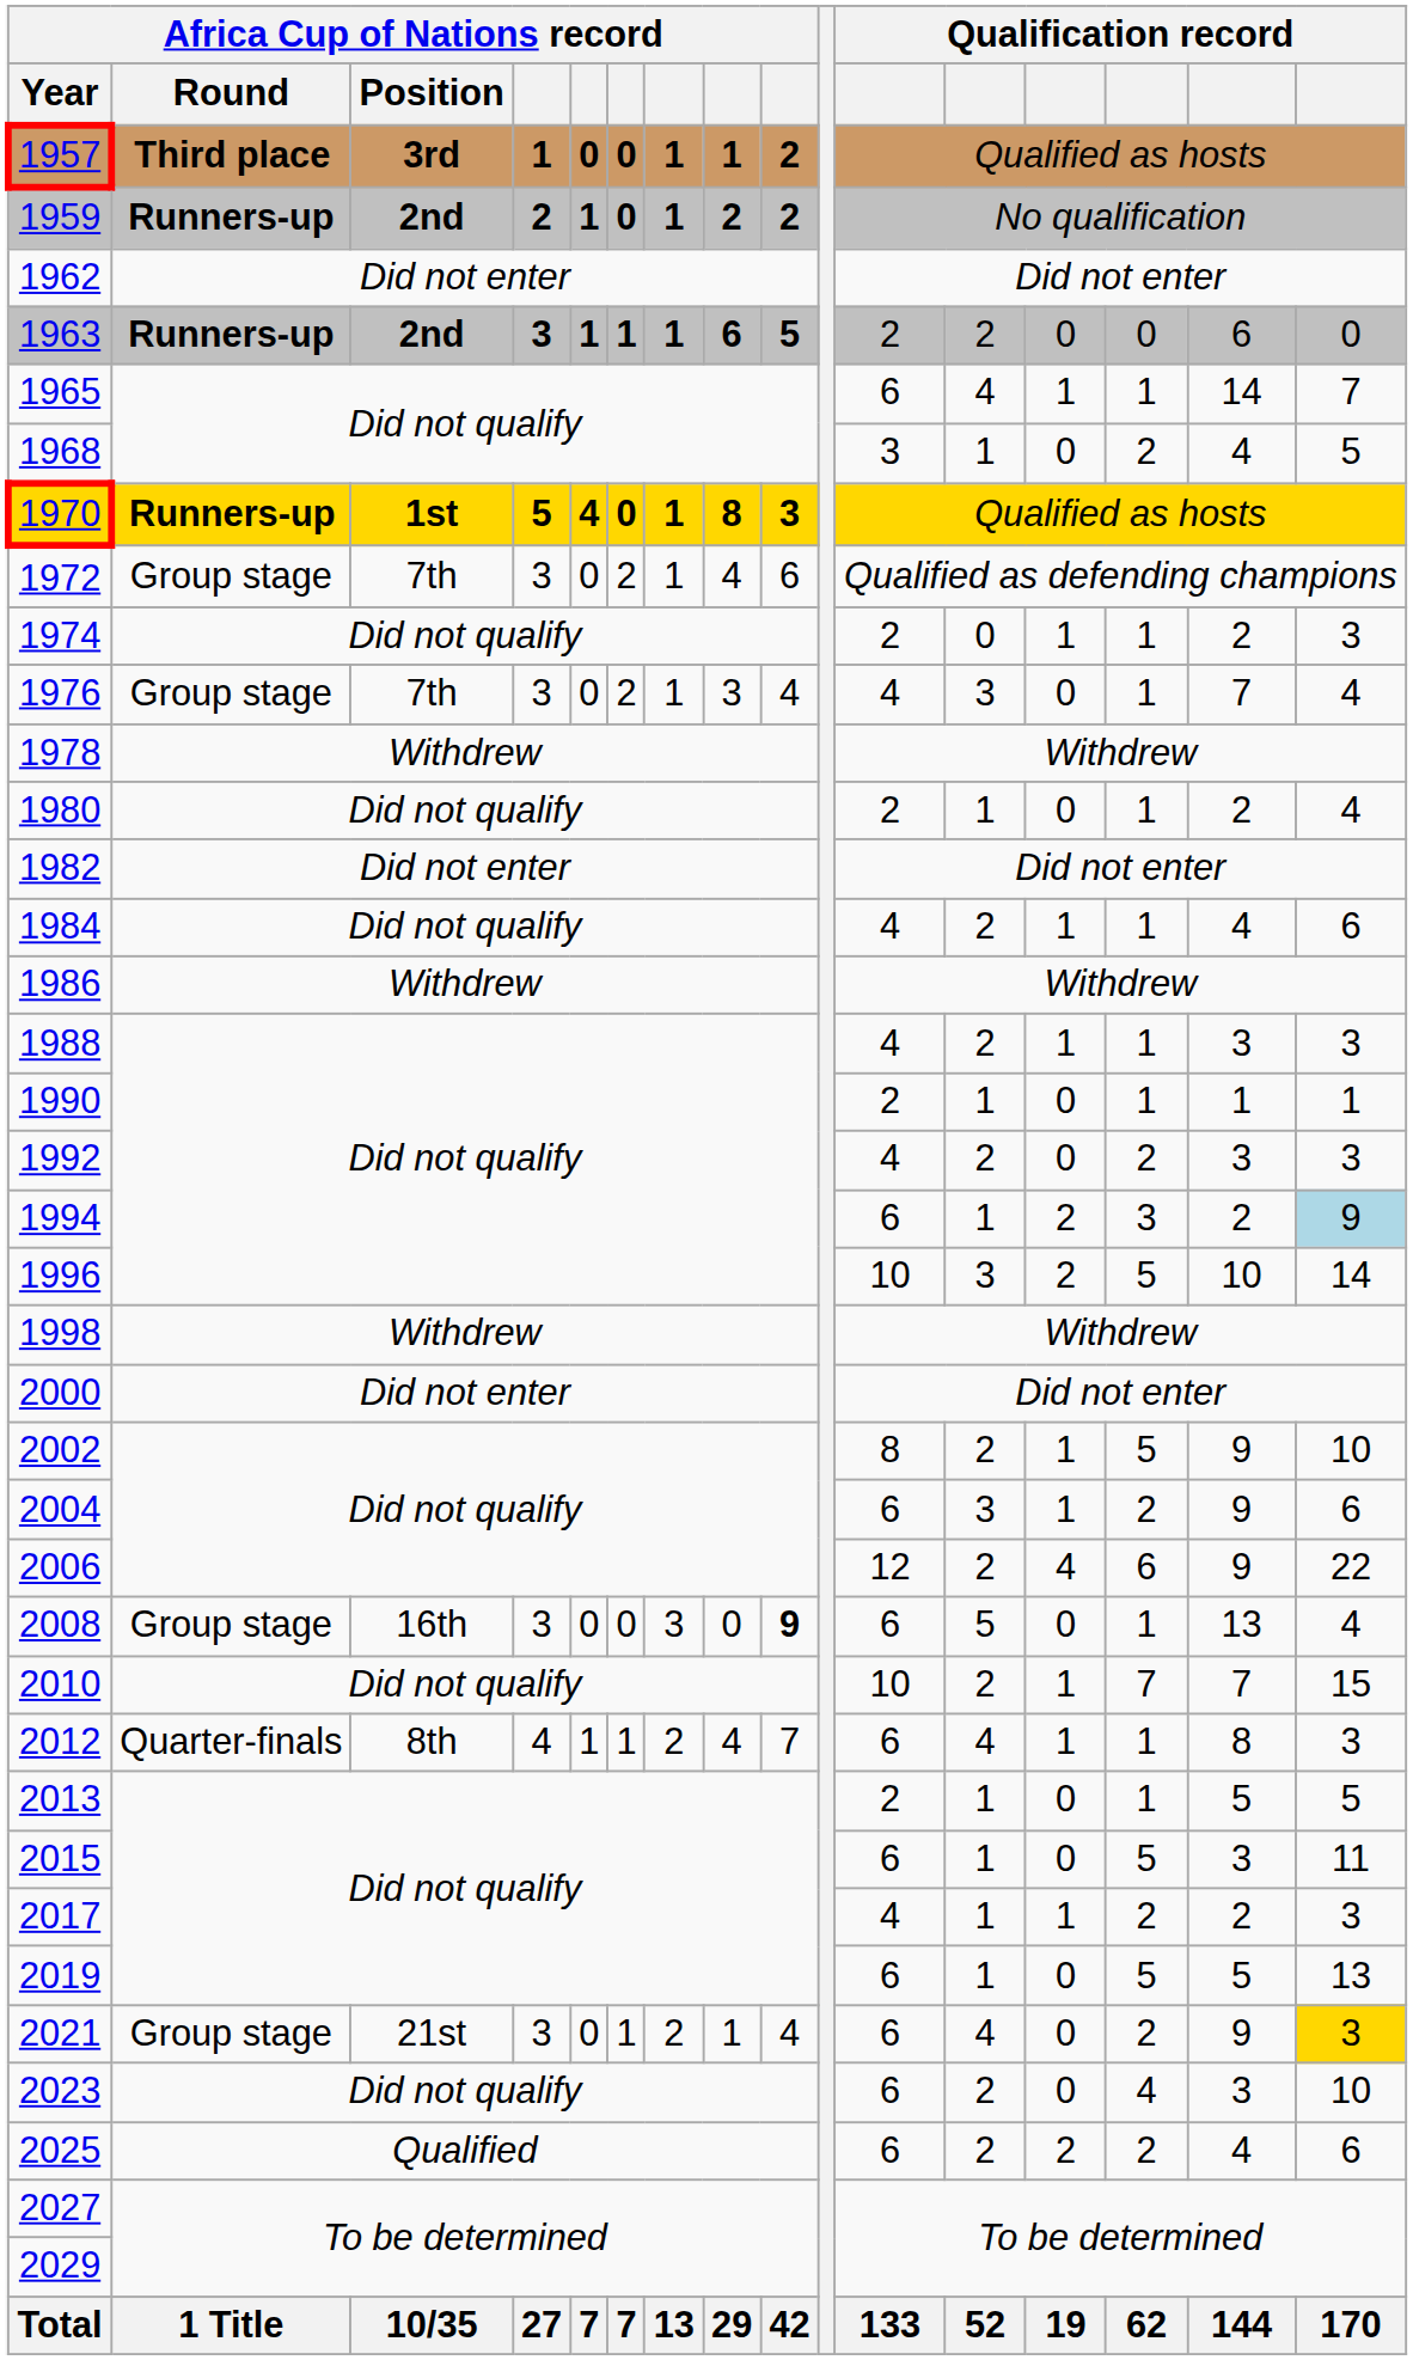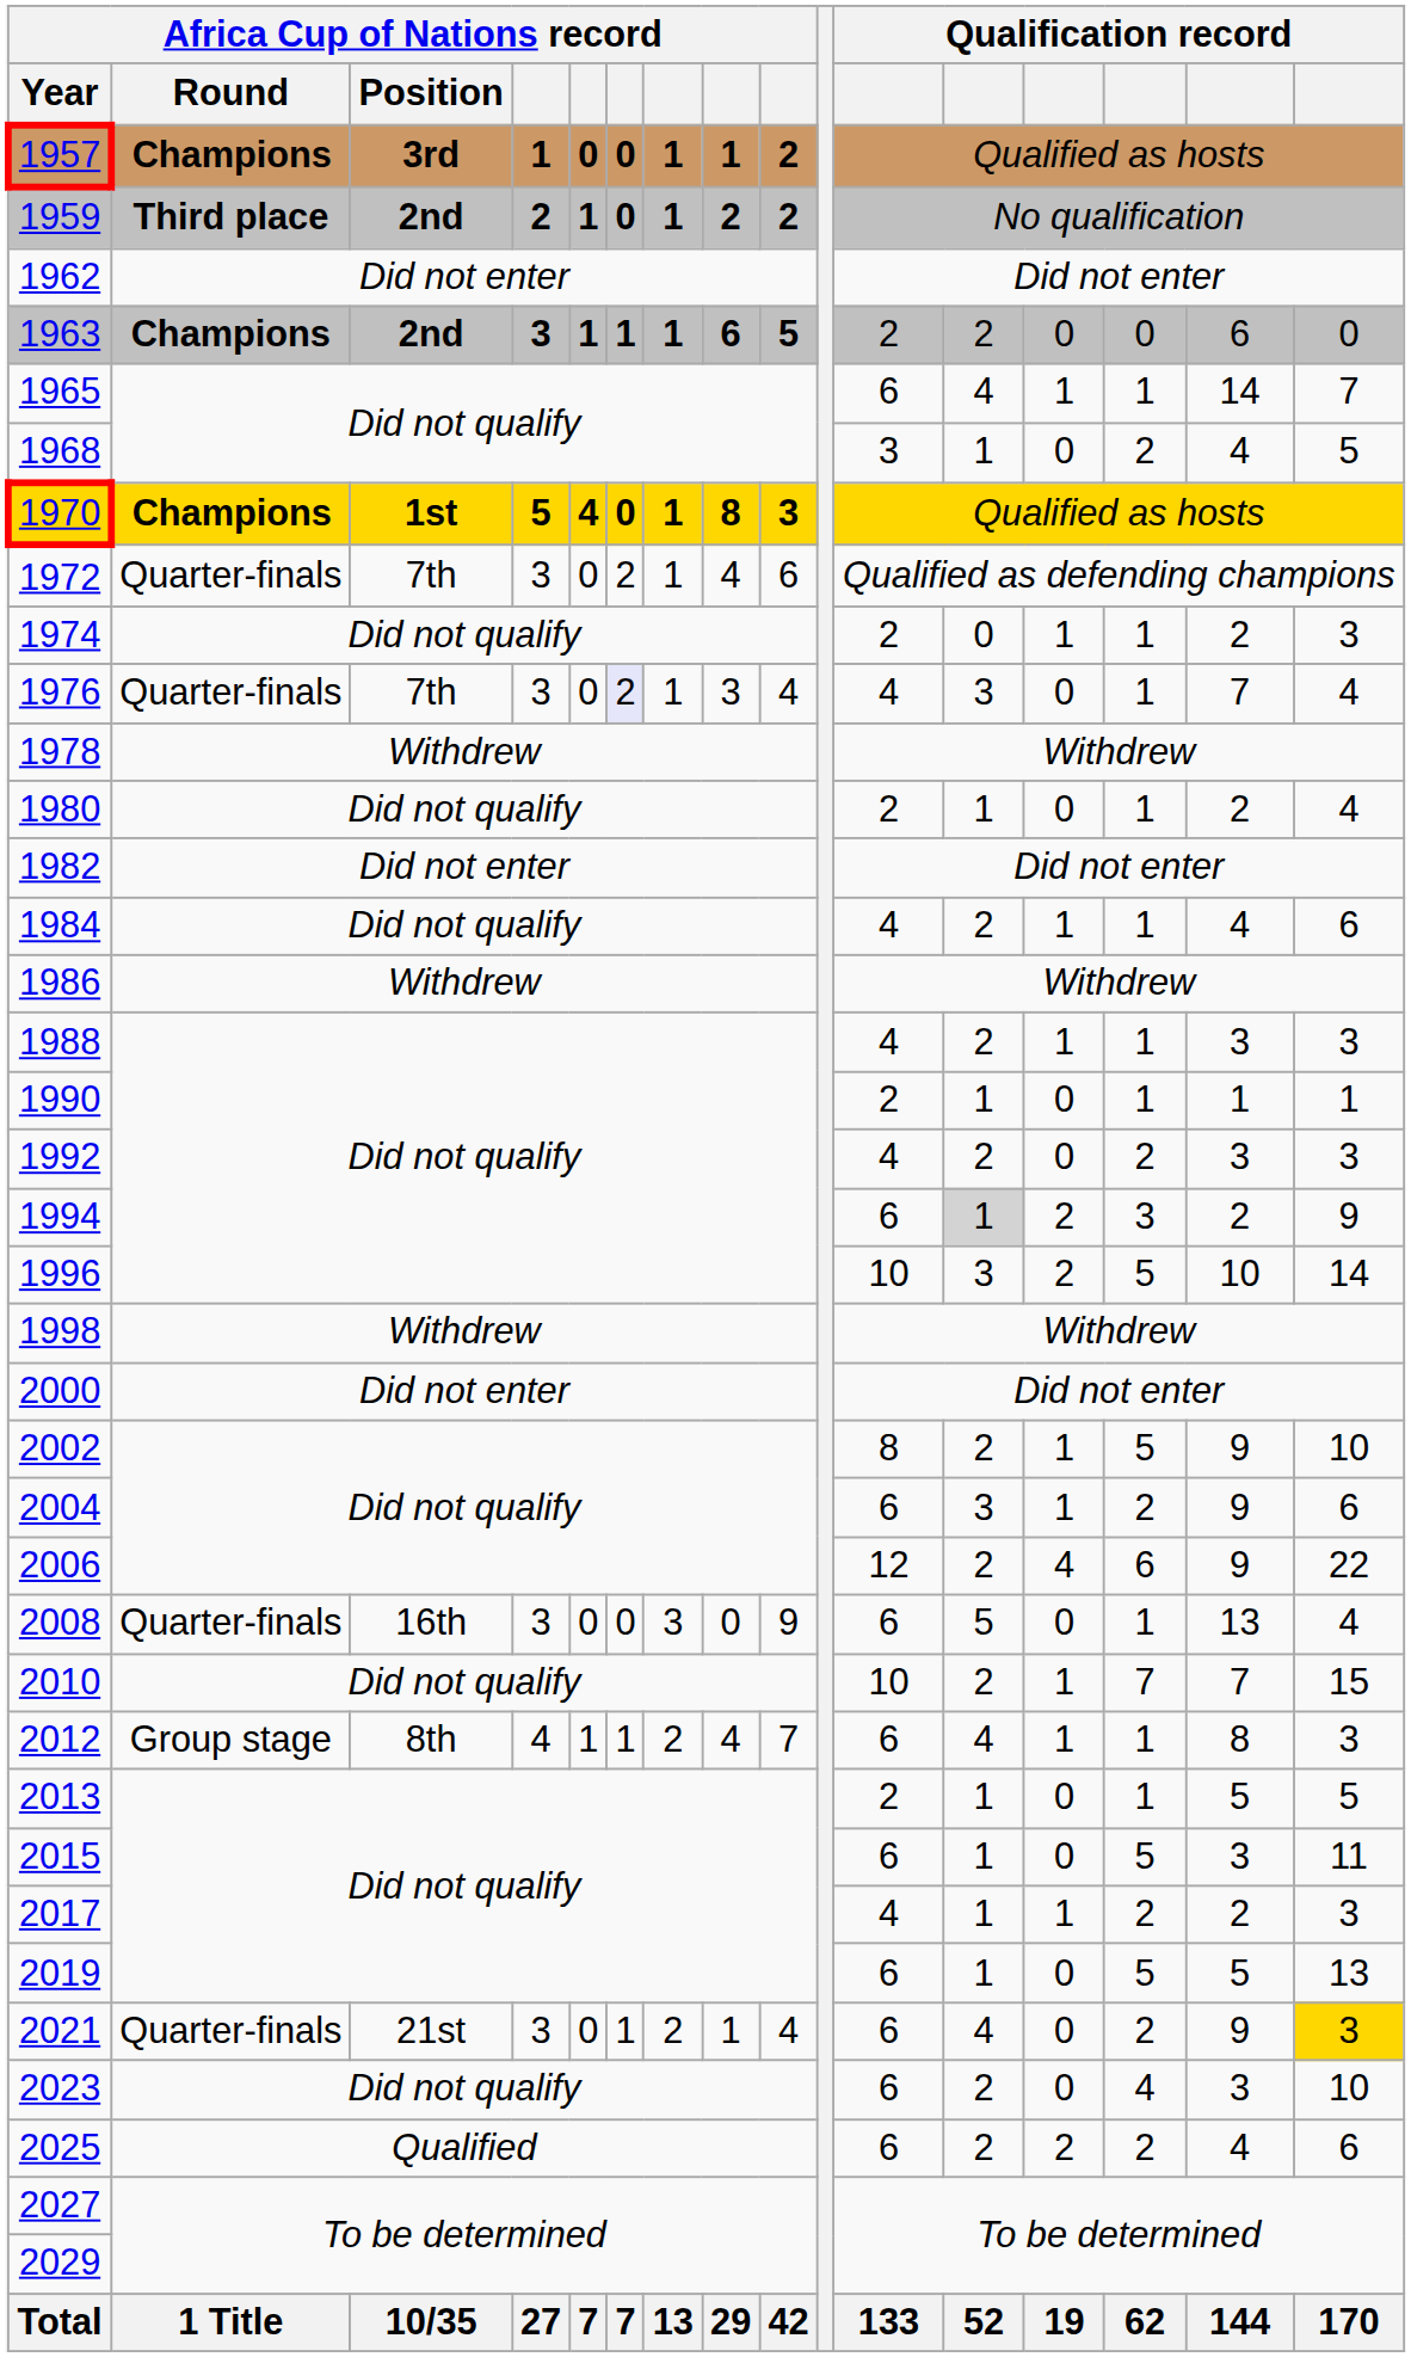1957 | Africa Cup of Nations record / Round: Third place -> Champions
1959 | Africa Cup of Nations record / Round: Runners-up -> Third place
1963 | Africa Cup of Nations record / Round: Runners-up -> Champions
1970 | Africa Cup of Nations record / Round: Runners-up -> Champions
1972 | Africa Cup of Nations record / Round: Group stage -> Quarter-finals
1976 | Africa Cup of Nations record / Round: Group stage -> Quarter-finals
1976 | column 6: no background -> lavender background
1994 | column 12: no background -> lightgrey background
1994 | column 16: lightblue background -> no background
2008 | Africa Cup of Nations record / Round: Group stage -> Quarter-finals
2008 | column 9: bold -> normal
2012 | Africa Cup of Nations record / Round: Quarter-finals -> Group stage
2021 | Africa Cup of Nations record / Round: Group stage -> Quarter-finals
